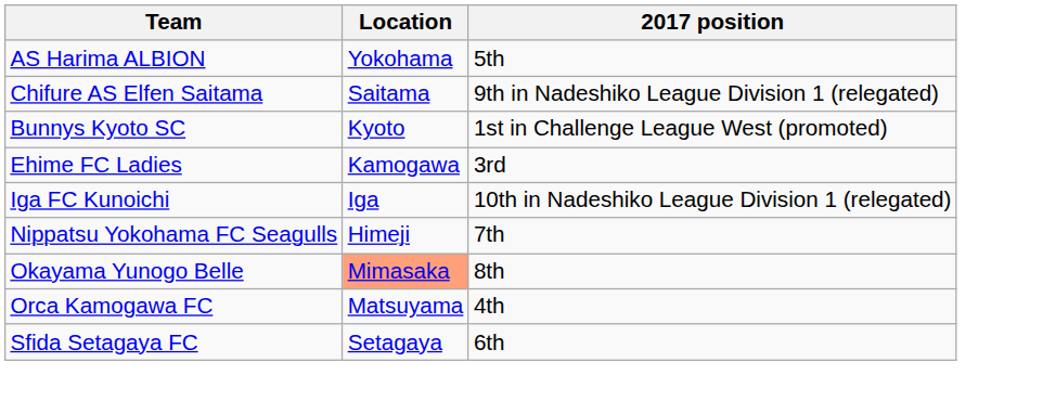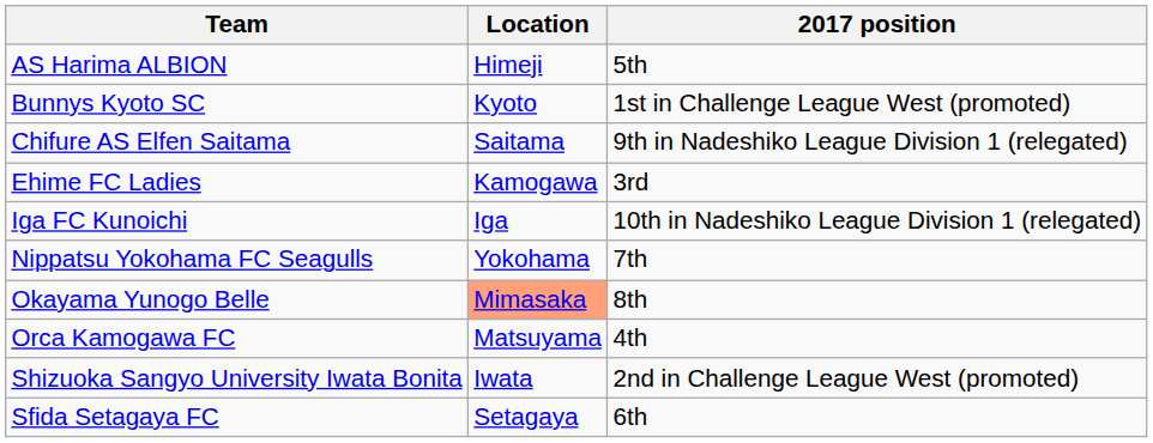AS Harima ALBION | Location: Yokohama -> Himeji
rows swapped: Bunnys Kyoto SC <-> Chifure AS Elfen Saitama
Nippatsu Yokohama FC Seagulls | Location: Himeji -> Yokohama
+ row: Shizuoka Sangyo University Iwata Bonita | Iwata | 2nd in Challenge League West (promoted)
